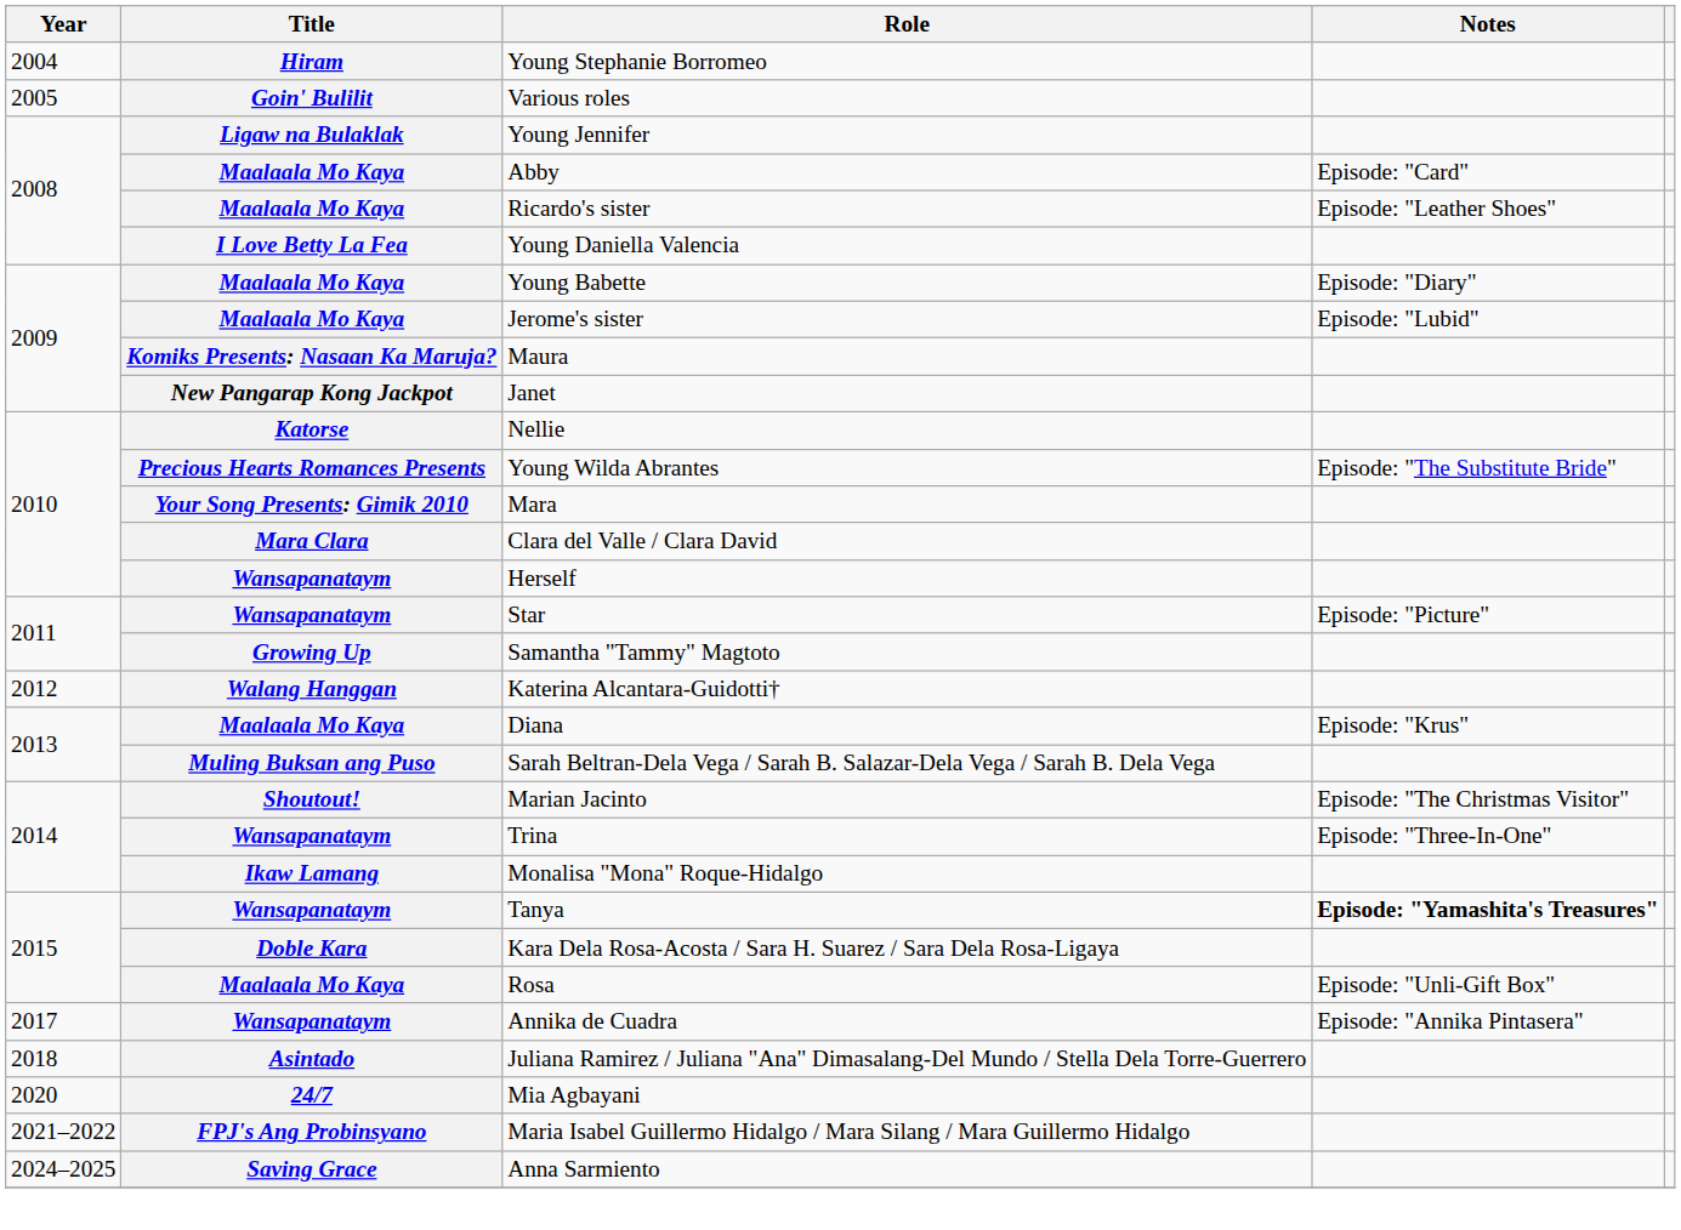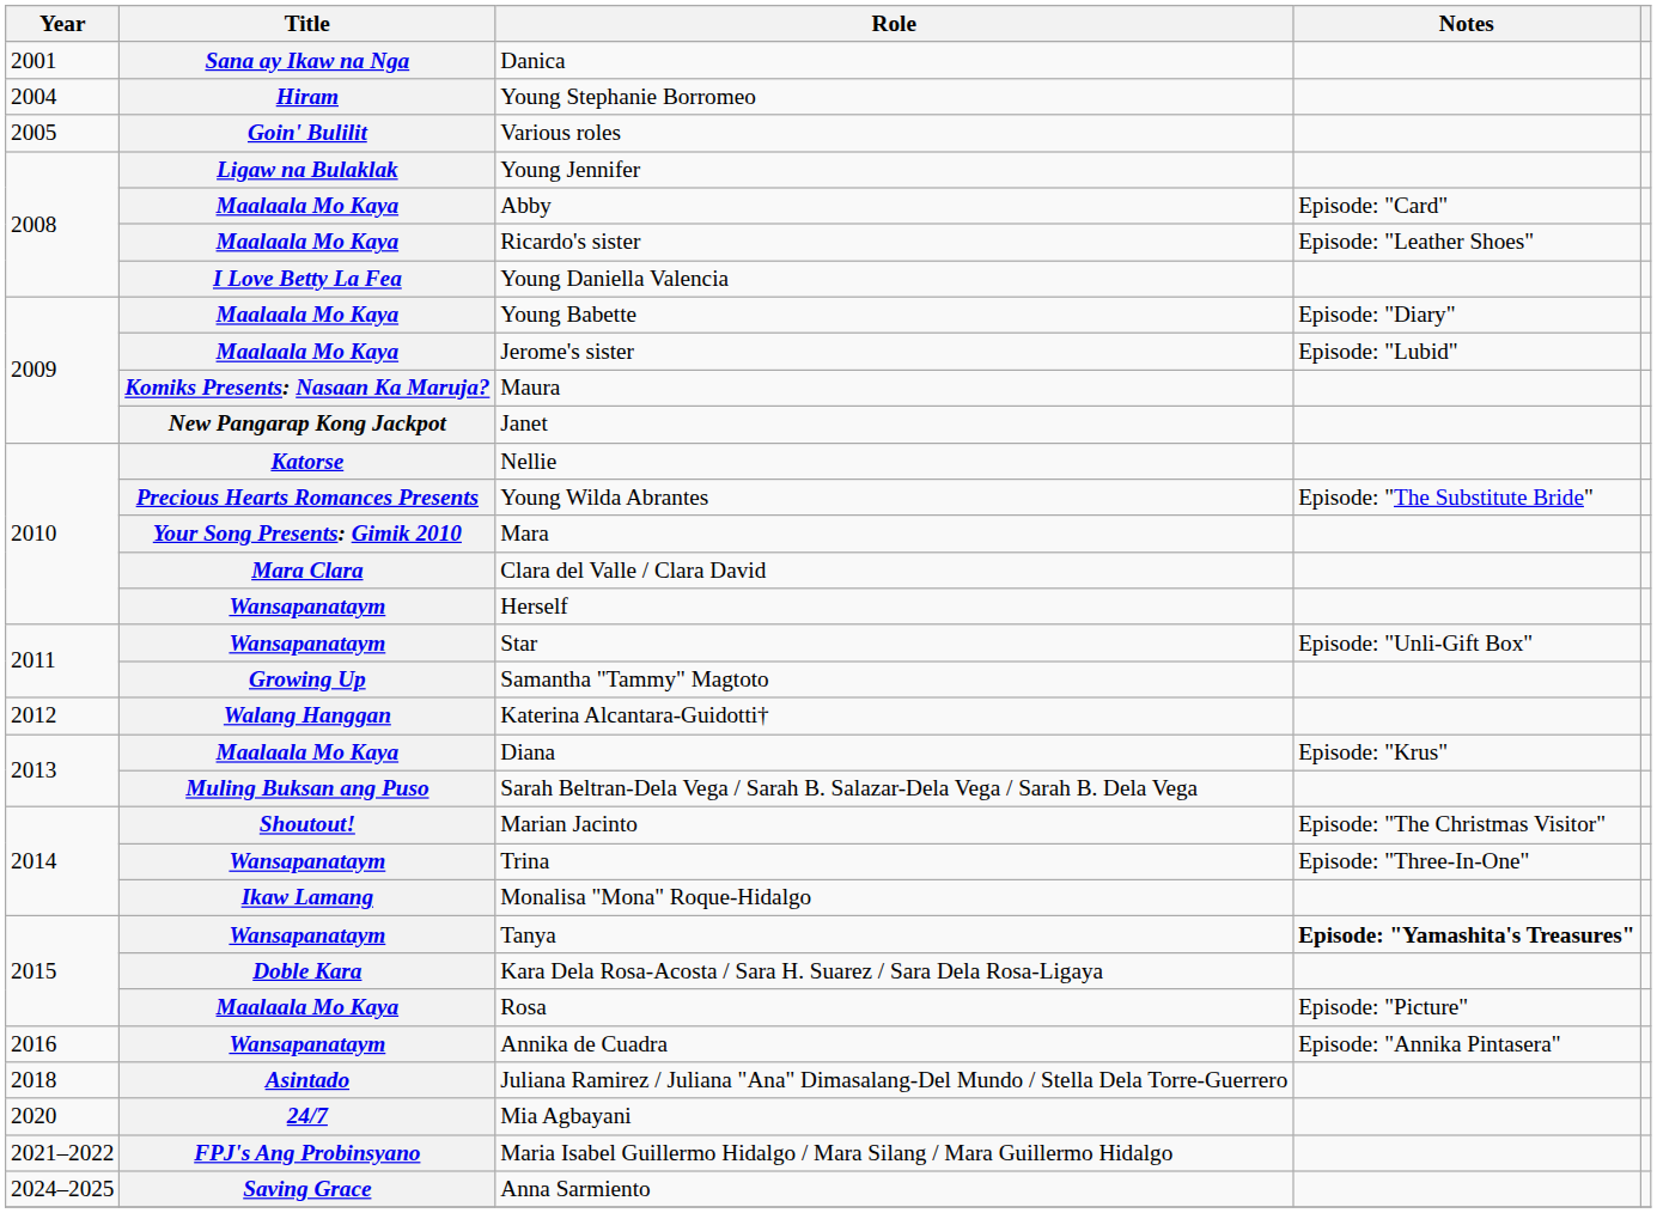+ row: 2001 | Sana ay Ikaw na Nga | Danica
Star | Notes: Episode: "Picture" -> Episode: "Unli-Gift Box"
Rosa | Notes: Episode: "Unli-Gift Box" -> Episode: "Picture"
Annika de Cuadra | Year: 2017 -> 2016
